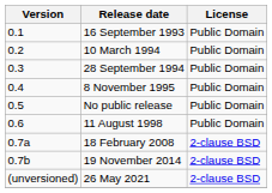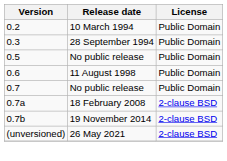- row: 0.1 | 16 September 1993 | Public Domain
- row: 0.4 | 8 November 1995 | Public Domain
+ row: 0.7 | No public release | Public Domain
